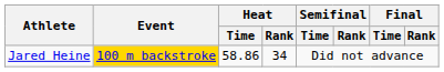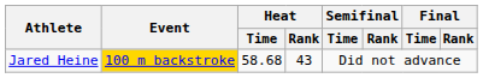Jared Heine | Heat / Time: 58.86 -> 58.68
Jared Heine | Heat / Rank: 34 -> 43
